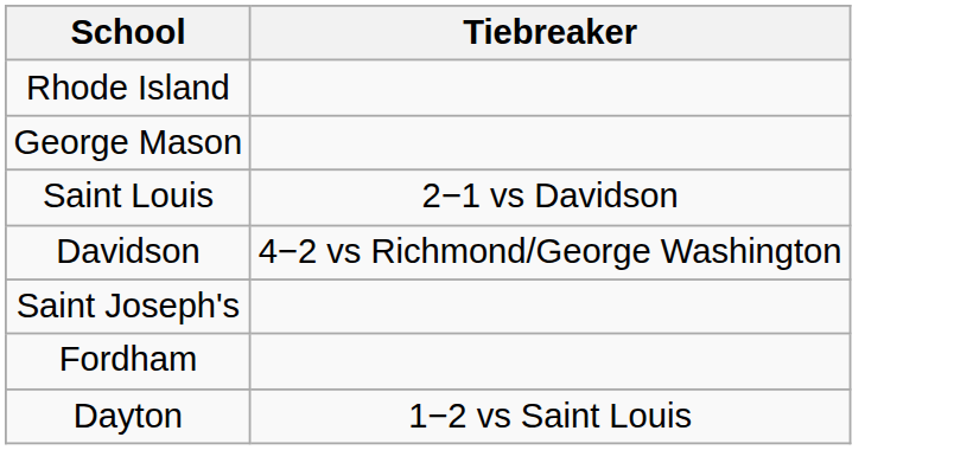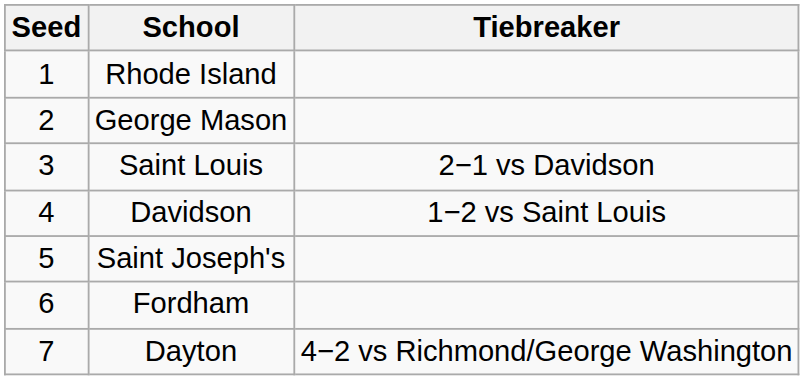+ column: Seed | 1 | 2 | 3 | 4 | 5 | 6 | 7
Davidson | Tiebreaker: 4−2 vs Richmond/George Washington -> 1−2 vs Saint Louis
Dayton | Tiebreaker: 1−2 vs Saint Louis -> 4−2 vs Richmond/George Washington
